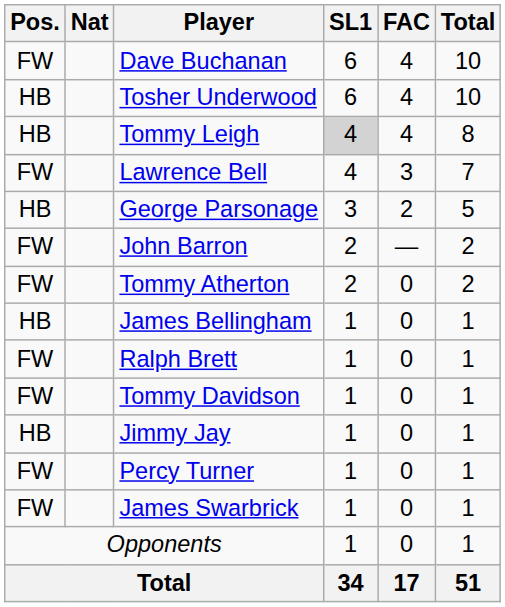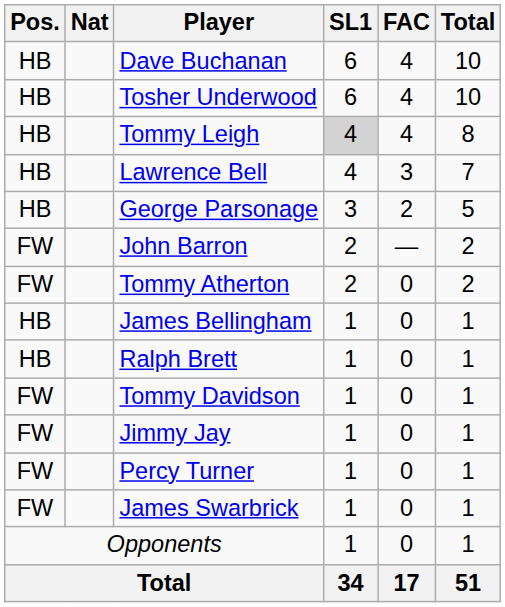Dave Buchanan | Pos.: FW -> HB
Lawrence Bell | Pos.: FW -> HB
Ralph Brett | Pos.: FW -> HB
Jimmy Jay | Pos.: HB -> FW
